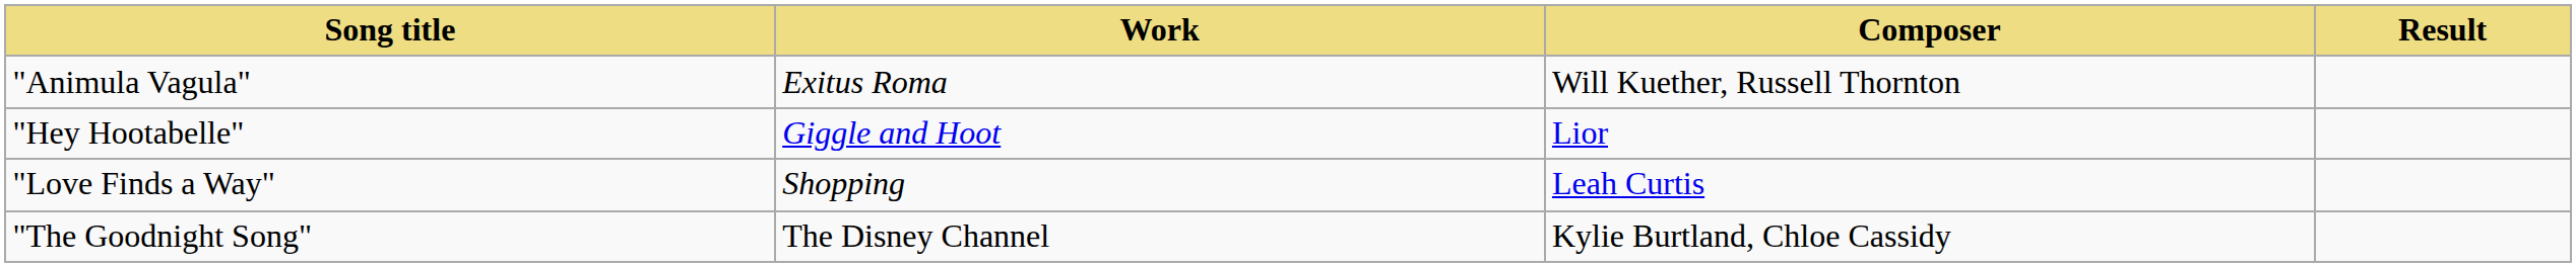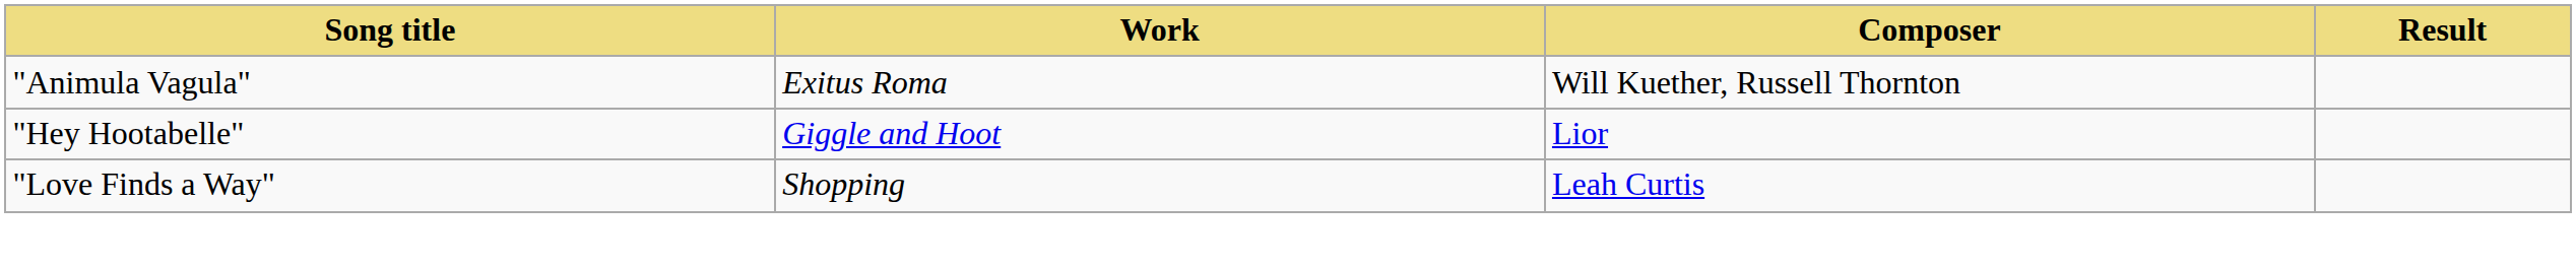- row: "The Goodnight Song" | The Disney Channel | Kylie Burtland, Chloe Cassidy
